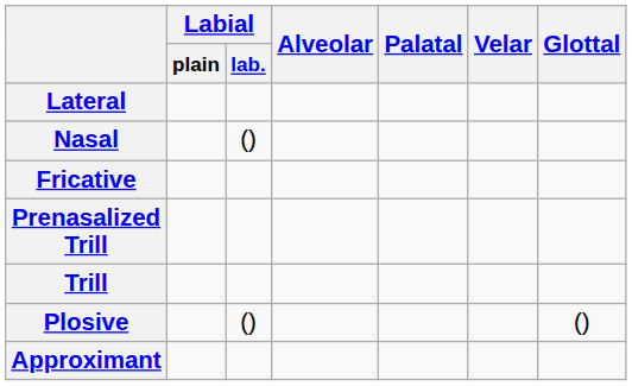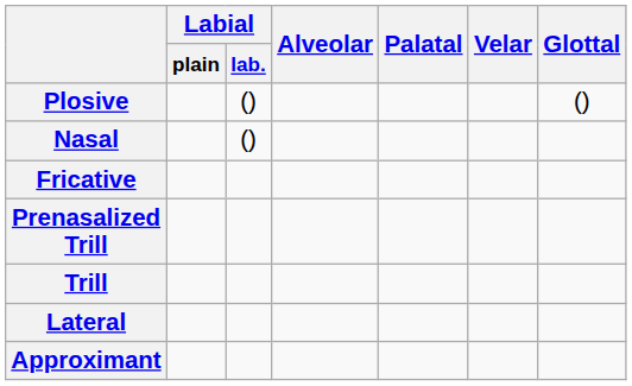rows swapped: Plosive <-> Lateral
